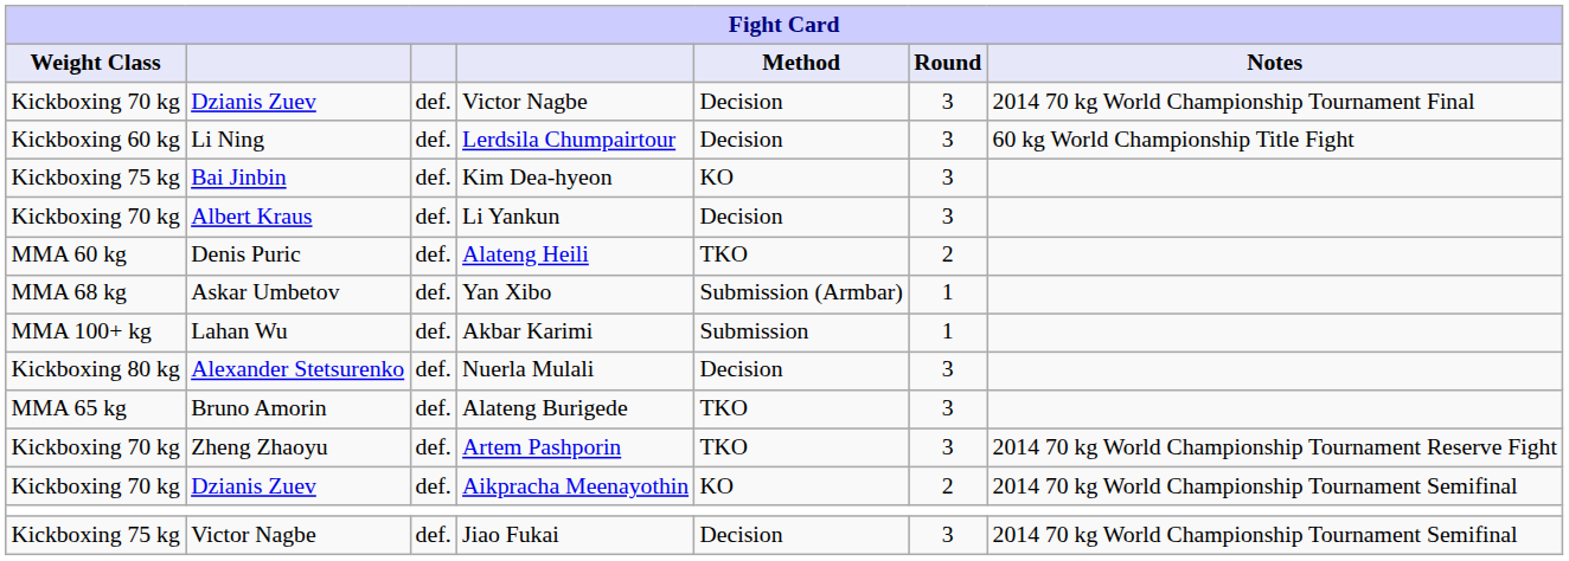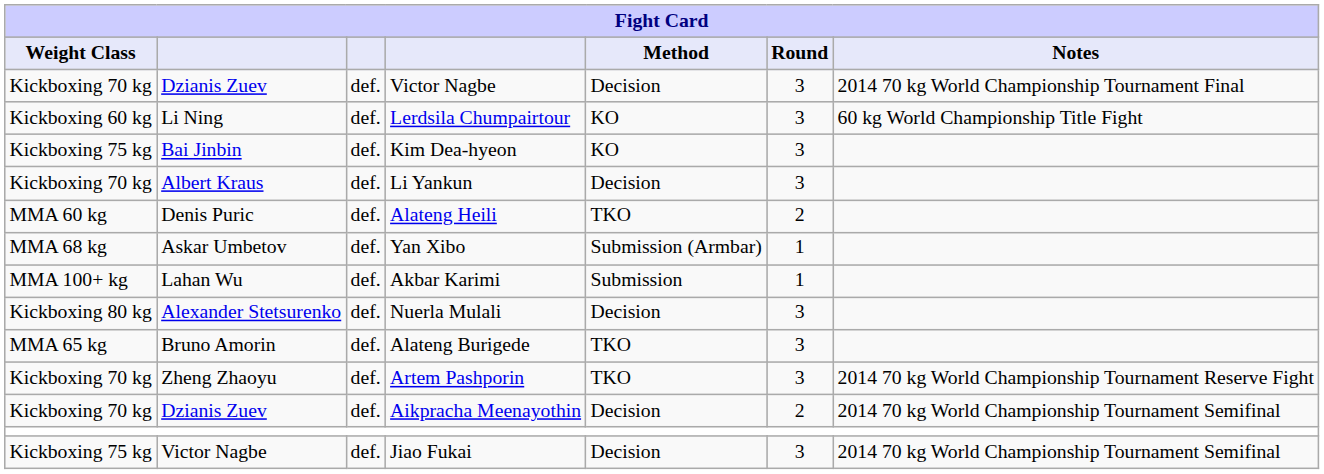Lerdsila Chumpairtour | Fight Card / Method: Decision -> KO
Aikpracha Meenayothin | Fight Card / Method: KO -> Decision
